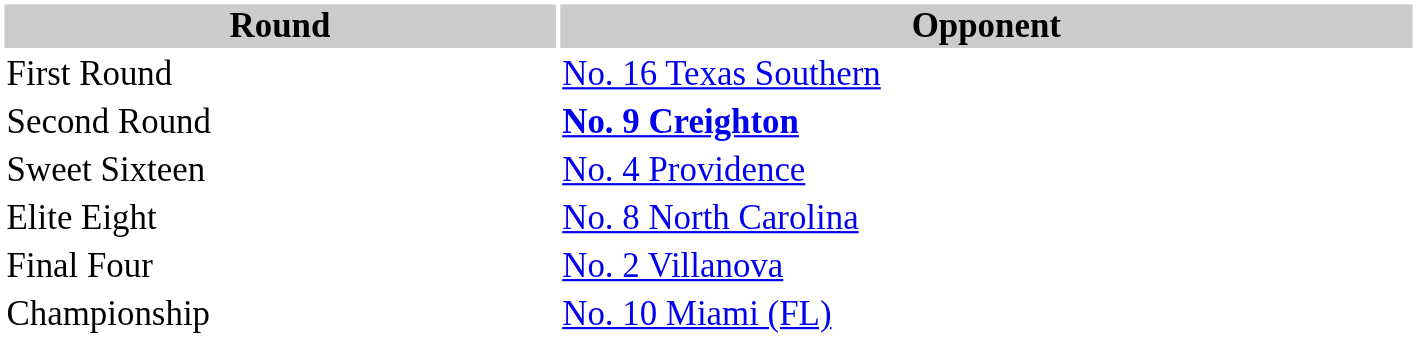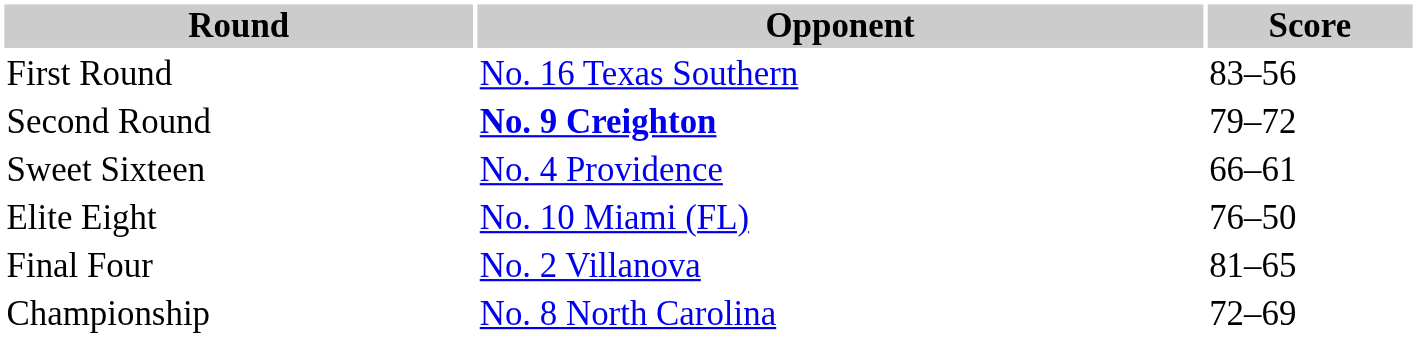+ column: Score | 83–56 | 79–72 | 66–61 | 76–50 | 81–65 | 72–69
Elite Eight | Opponent: No. 8 North Carolina -> No. 10 Miami (FL)
Championship | Opponent: No. 10 Miami (FL) -> No. 8 North Carolina
